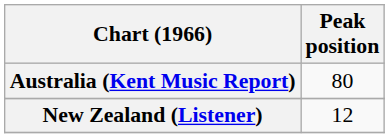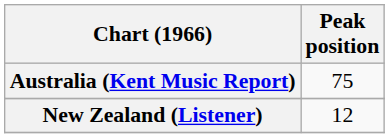Australia (Kent Music Report) | Peak position: 80 -> 75
